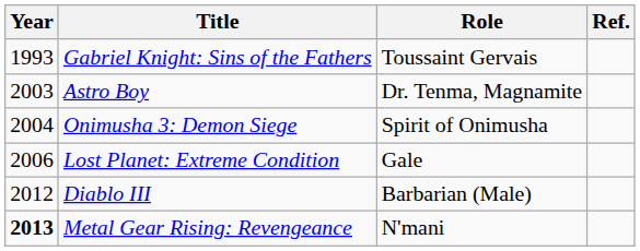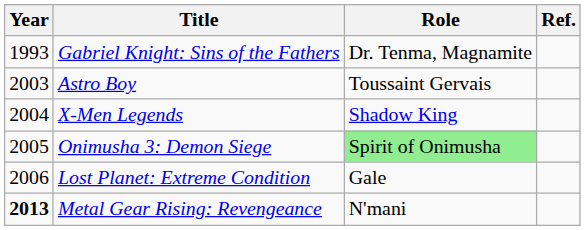Gabriel Knight: Sins of the Fathers | Role: Toussaint Gervais -> Dr. Tenma, Magnamite
Astro Boy | Role: Dr. Tenma, Magnamite -> Toussaint Gervais
+ row: 2004 | X-Men Legends | Shadow King
Onimusha 3: Demon Siege | Year: 2004 -> 2005
Onimusha 3: Demon Siege | Role: no background -> lightgreen background
- row: 2012 | Diablo III | Barbarian (Male)
